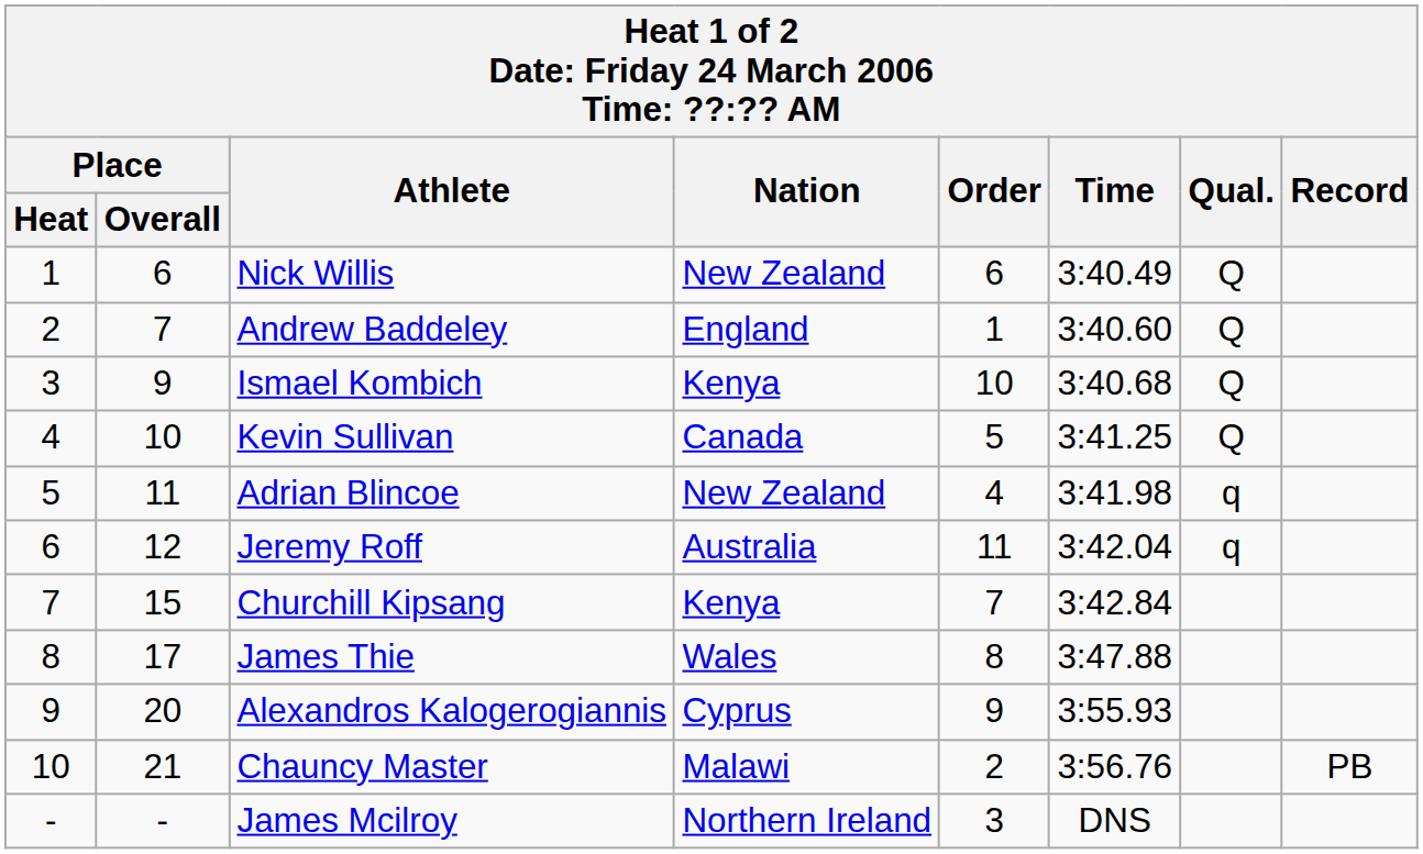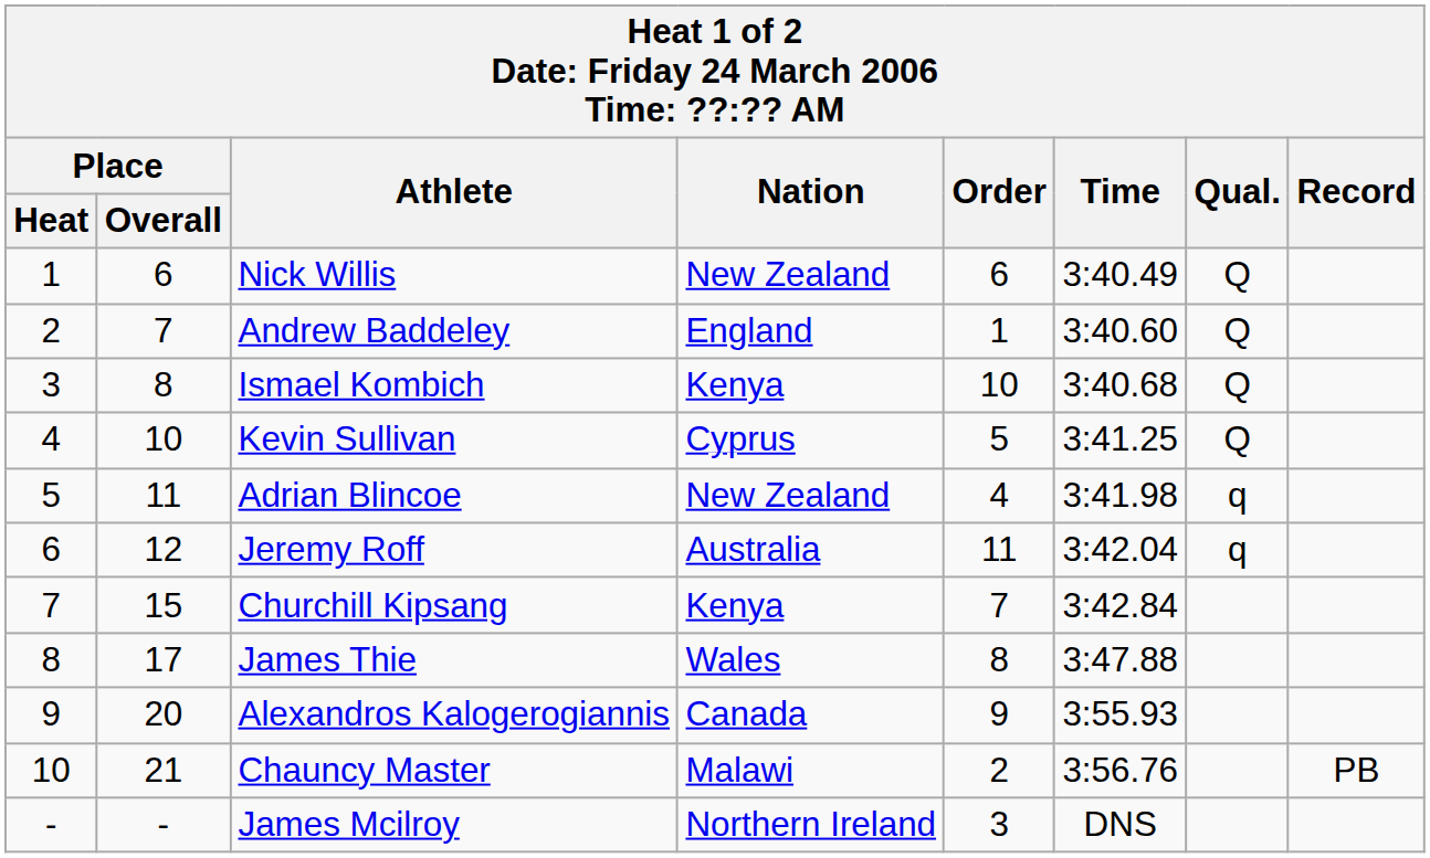Ismael Kombich | Place / Overall: 9 -> 8
Kevin Sullivan | Nation: Canada -> Cyprus
Alexandros Kalogerogiannis | Nation: Cyprus -> Canada
